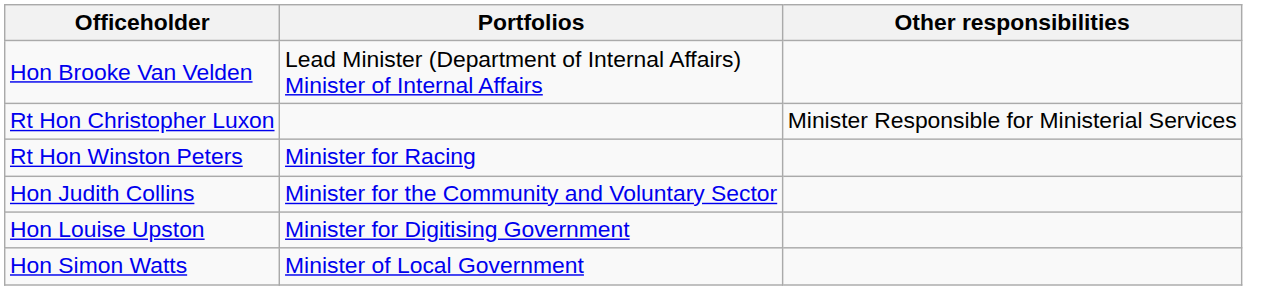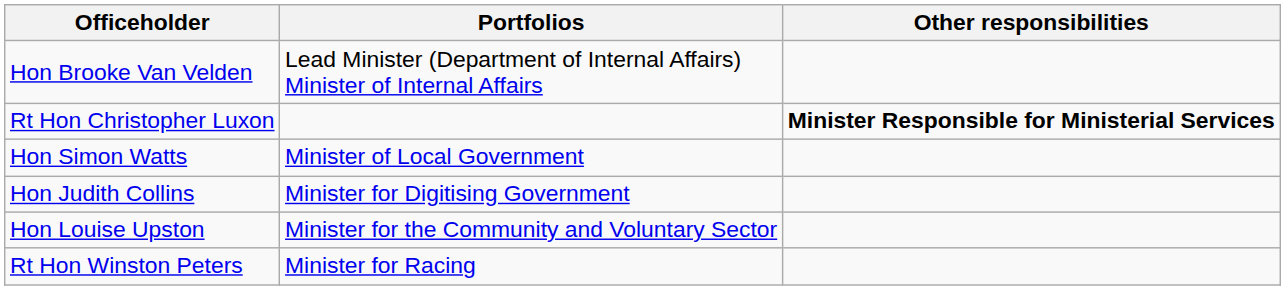Rt Hon Christopher Luxon | Other responsibilities: normal -> bold
rows swapped: Hon Simon Watts <-> Rt Hon Winston Peters
Hon Judith Collins | Portfolios: Minister for the Community and Voluntary Sector -> Minister for Digitising Government
Hon Louise Upston | Portfolios: Minister for Digitising Government -> Minister for the Community and Voluntary Sector
